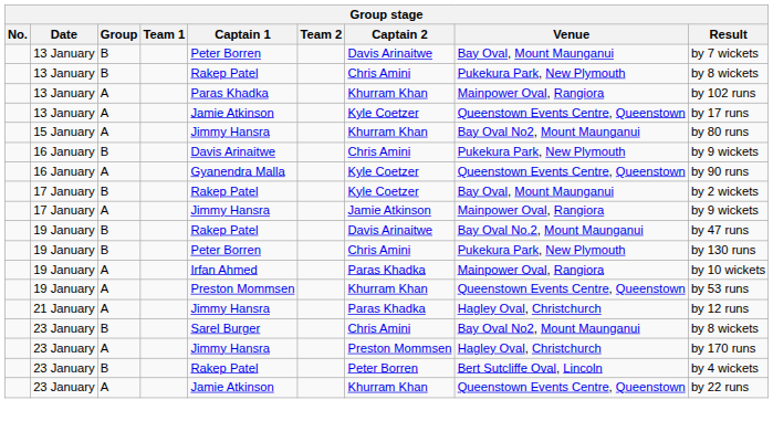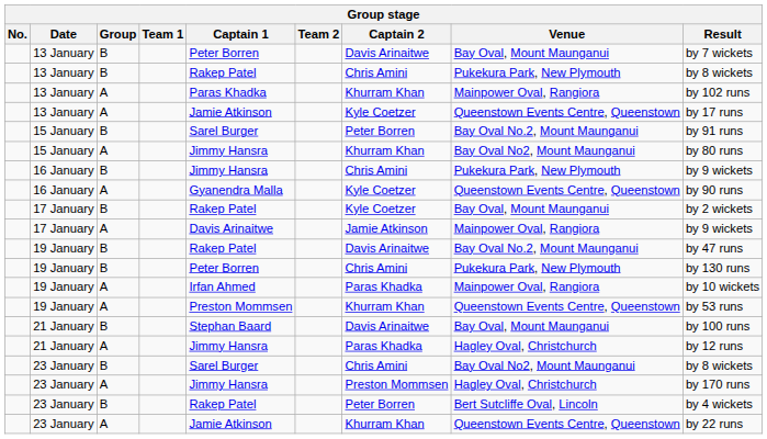+ row: 15 January | B | Sarel Burger | Peter Borren | Bay Oval No.2, Mount Maunganui | by 91 runs
16 January / B | Captain 1: Davis Arinaitwe -> Jimmy Hansra
17 January / A | Captain 1: Jimmy Hansra -> Davis Arinaitwe
+ row: 21 January | B | Stephan Baard | Davis Arinaitwe | Bay Oval, Mount Maunganui | by 100 runs
